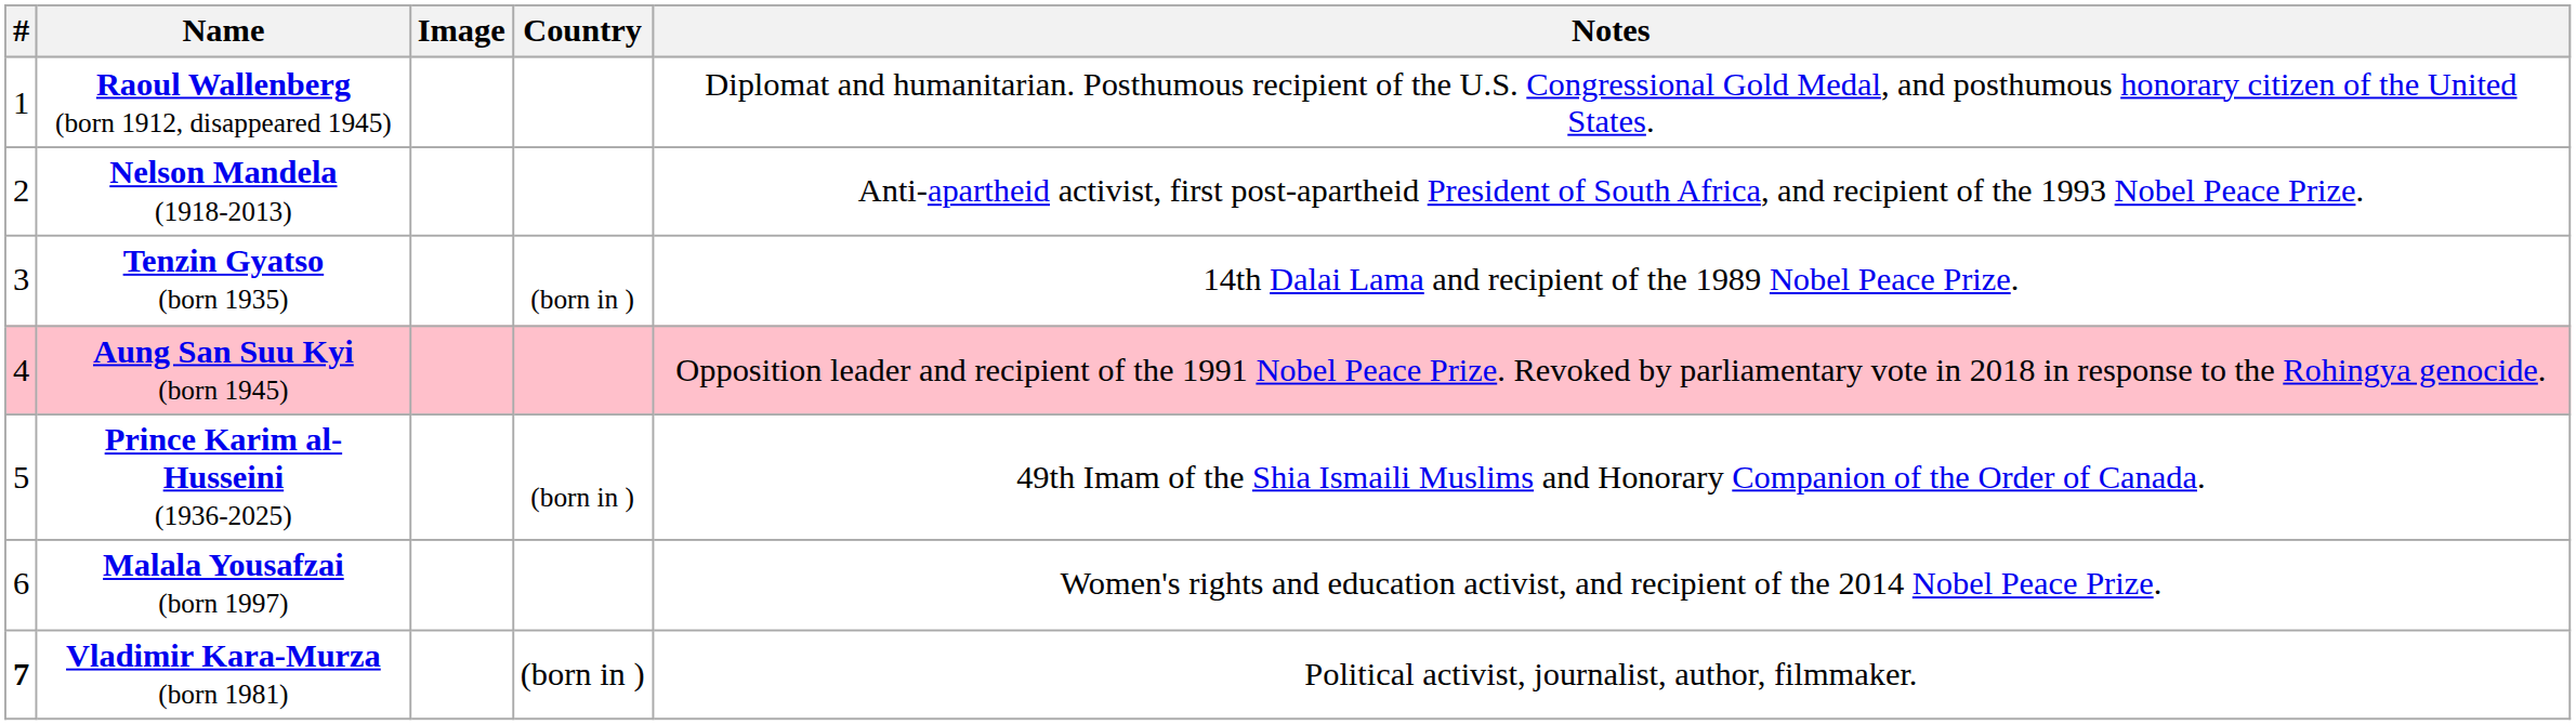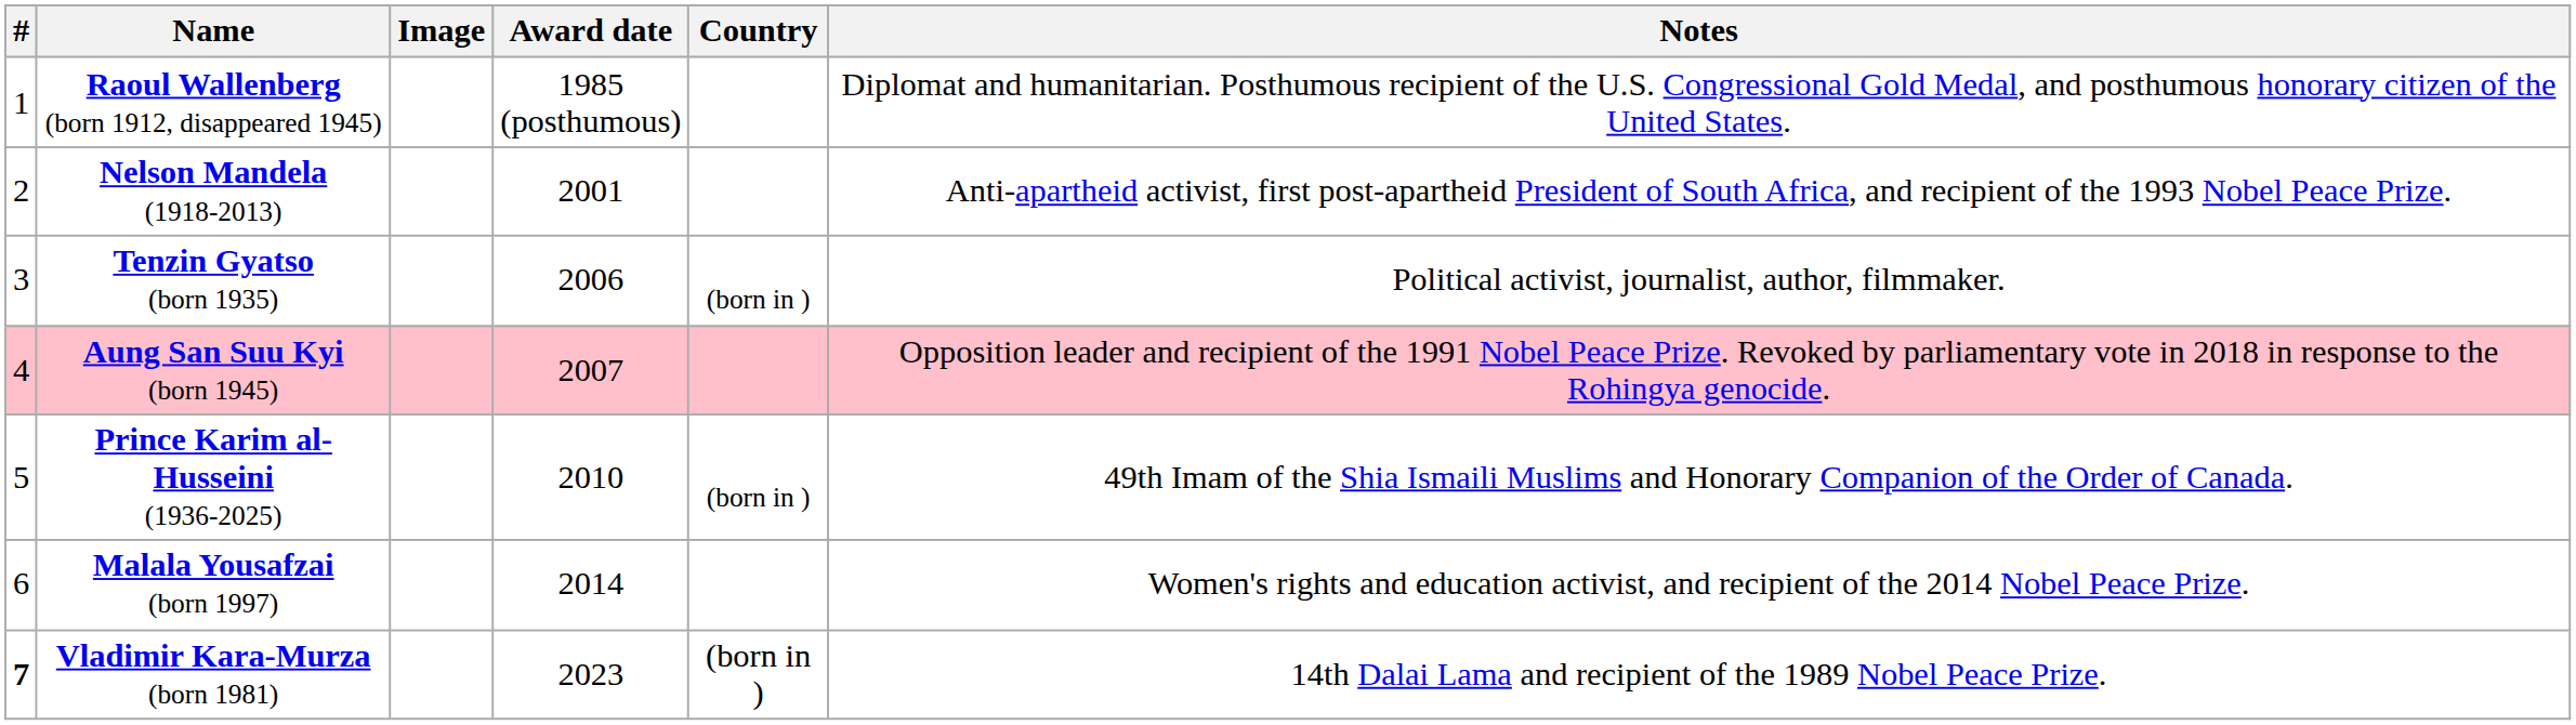+ column: Award date | 1985 (posthumous) | 2001 | 2006 | 2007 | 2010 | 2014 | 2023
Tenzin Gyatso (born 1935) | Notes: 14th Dalai Lama and recipient of the 1989 Nobel Peace Prize. -> Political activist, journalist, author, filmmaker.
Vladimir Kara-Murza (born 1981) | Notes: Political activist, journalist, author, filmmaker. -> 14th Dalai Lama and recipient of the 1989 Nobel Peace Prize.
